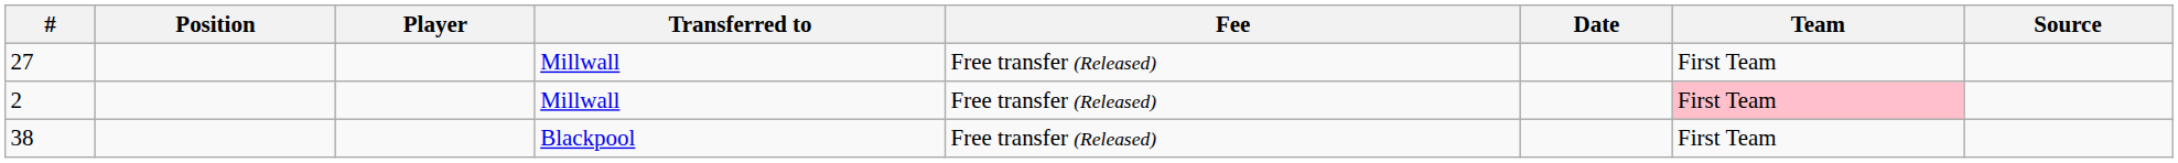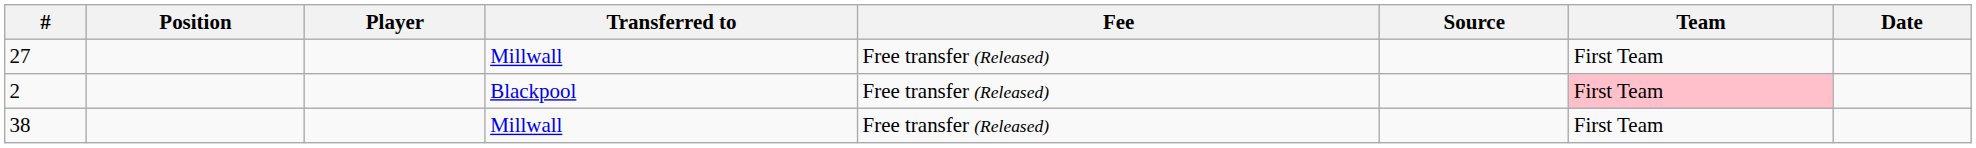columns swapped: Date <-> Source
2 | Transferred to: Millwall -> Blackpool
38 | Transferred to: Blackpool -> Millwall
